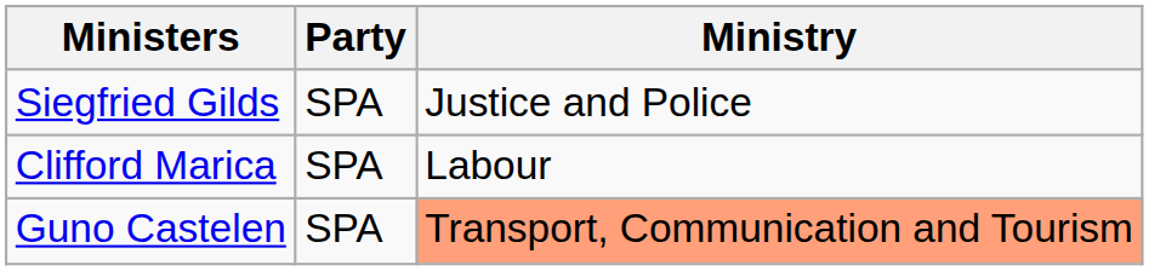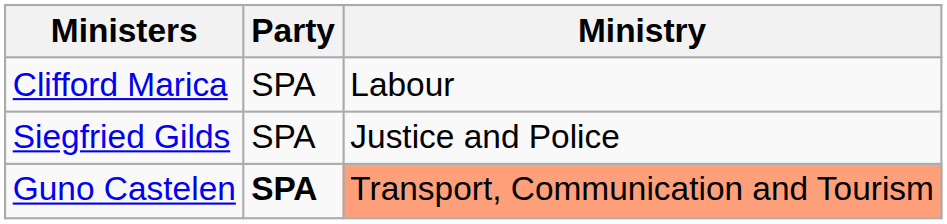rows swapped: Clifford Marica <-> Siegfried Gilds
Guno Castelen | Party: normal -> bold
